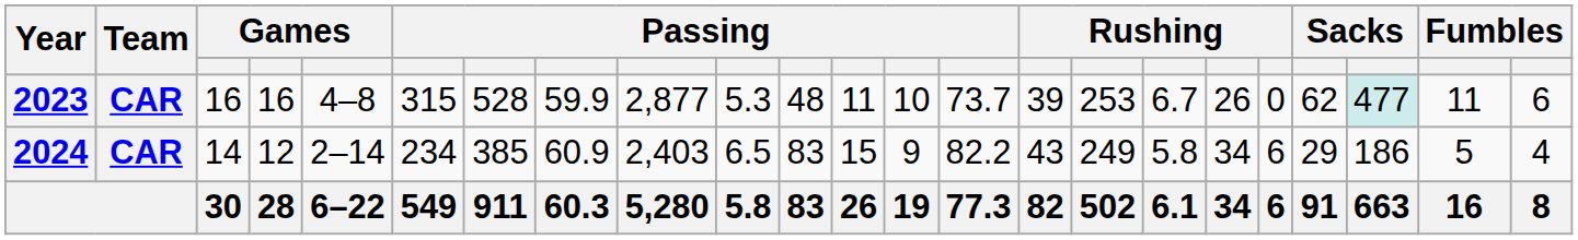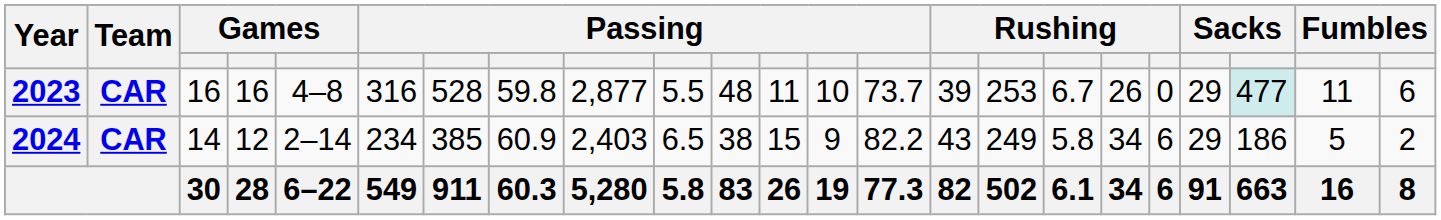2023 | column 6: 315 -> 316
2023 | column 8: 59.9 -> 59.8
2023 | column 10: 5.3 -> 5.5
2023 | column 20: 62 -> 29
2024 | column 11: 83 -> 38
2024 | column 23: 4 -> 2
